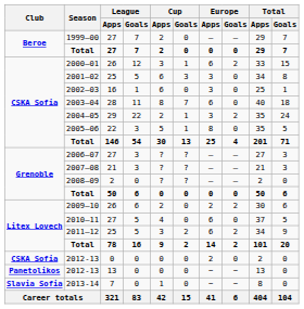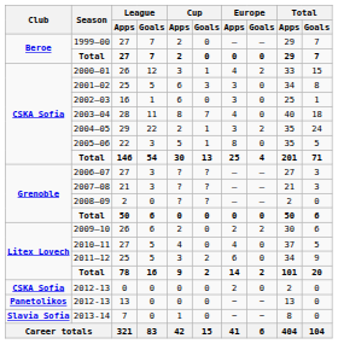2000–01 | Europe / Apps: 6 -> 4
2003–04 | Europe / Apps: 6 -> 4
2010–11 | Europe / Apps: 6 -> 4
2011–12 | Europe / Goals: 2 -> 0
